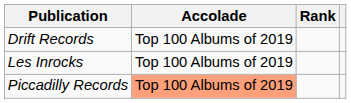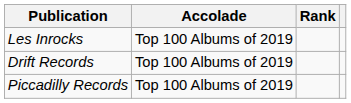rows swapped: Drift Records <-> Les Inrocks
Piccadilly Records | Accolade: lightsalmon background -> no background
